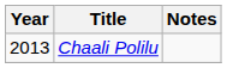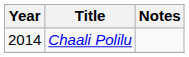Chaali Polilu | Year: 2013 -> 2014
